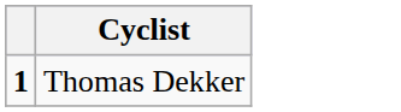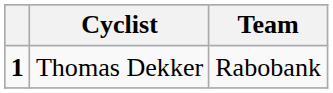+ column: Team | Rabobank
